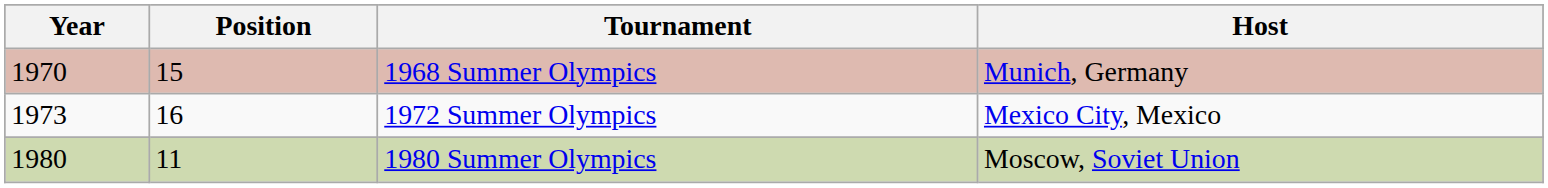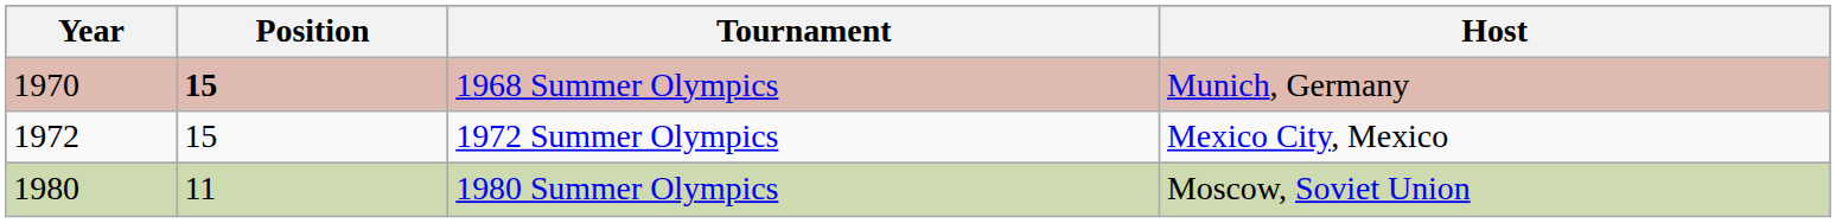1968 Summer Olympics | Position: normal -> bold
1972 Summer Olympics | Year: 1973 -> 1972
1972 Summer Olympics | Position: 16 -> 15
